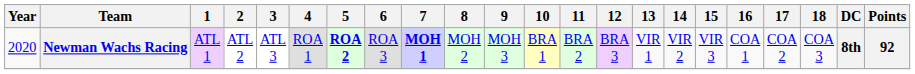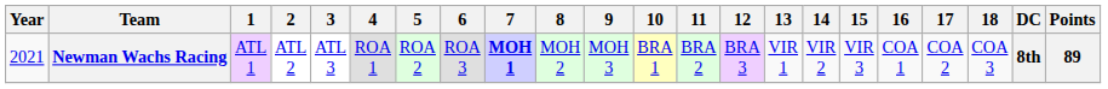Newman Wachs Racing | Year: 2020 -> 2021
Newman Wachs Racing | 5: bold -> normal
Newman Wachs Racing | Points: 92 -> 89
